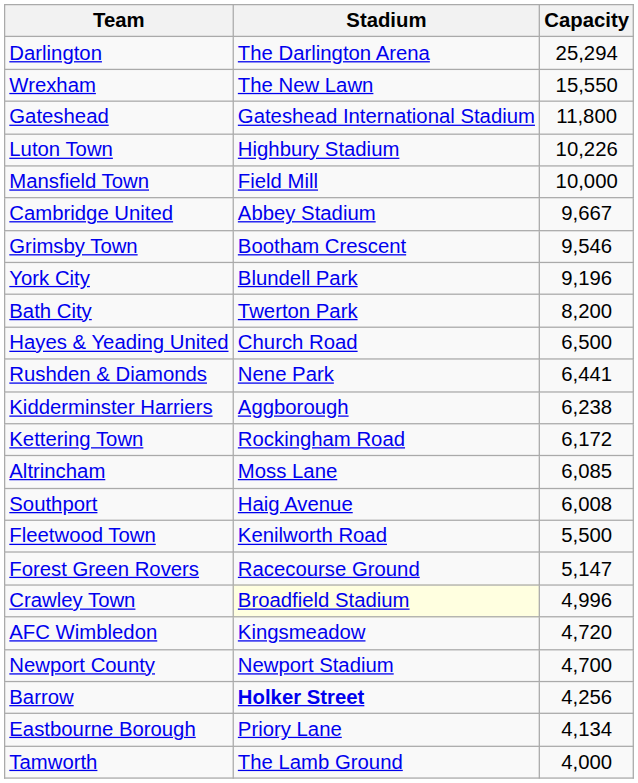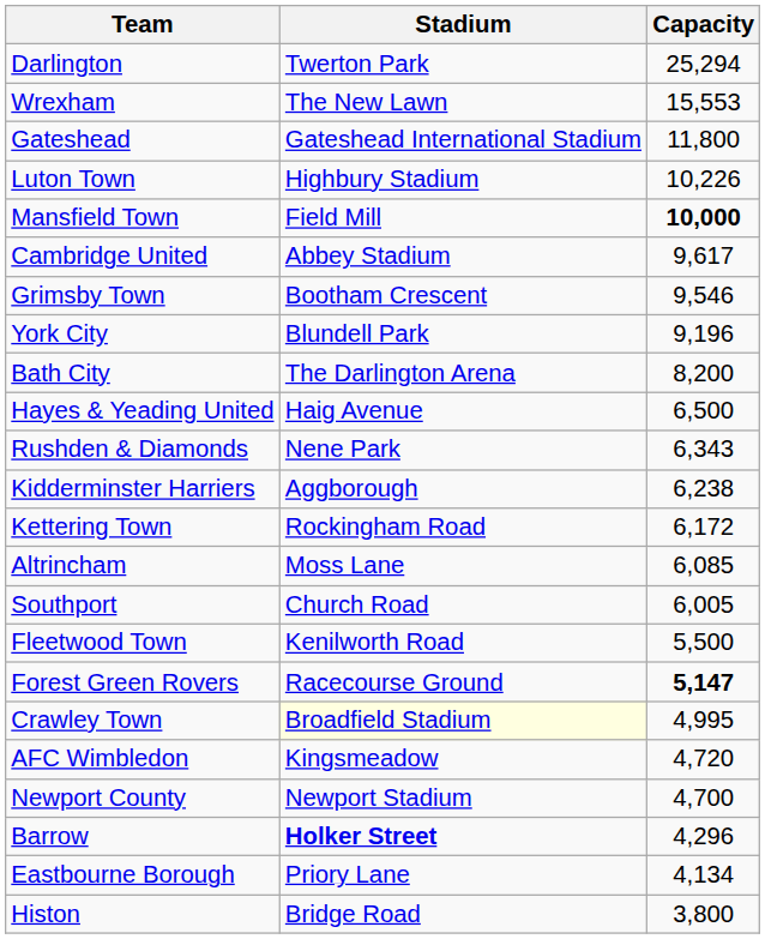Darlington | Stadium: The Darlington Arena -> Twerton Park
Wrexham | Capacity: 15,550 -> 15,553
Mansfield Town | Capacity: normal -> bold
Cambridge United | Capacity: 9,667 -> 9,617
Bath City | Stadium: Twerton Park -> The Darlington Arena
Hayes & Yeading United | Stadium: Church Road -> Haig Avenue
Rushden & Diamonds | Capacity: 6,441 -> 6,343
Southport | Stadium: Haig Avenue -> Church Road
Southport | Capacity: 6,008 -> 6,005
Forest Green Rovers | Capacity: normal -> bold
Crawley Town | Capacity: 4,996 -> 4,995
Barrow | Capacity: 4,256 -> 4,296
- row: Tamworth | The Lamb Ground | 4,000
+ row: Histon | Bridge Road | 3,800
